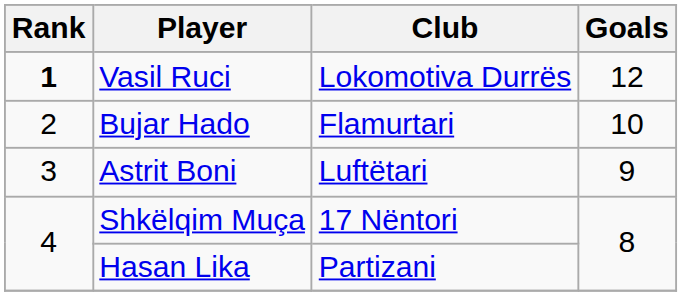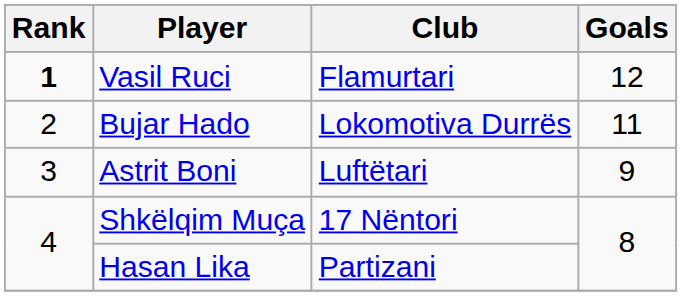Vasil Ruci | Club: Lokomotiva Durrës -> Flamurtari
Bujar Hado | Club: Flamurtari -> Lokomotiva Durrës
Bujar Hado | Goals: 10 -> 11
